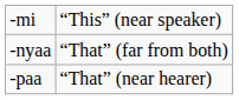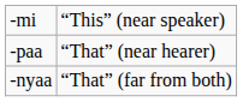rows swapped: -paa <-> -nyaa
